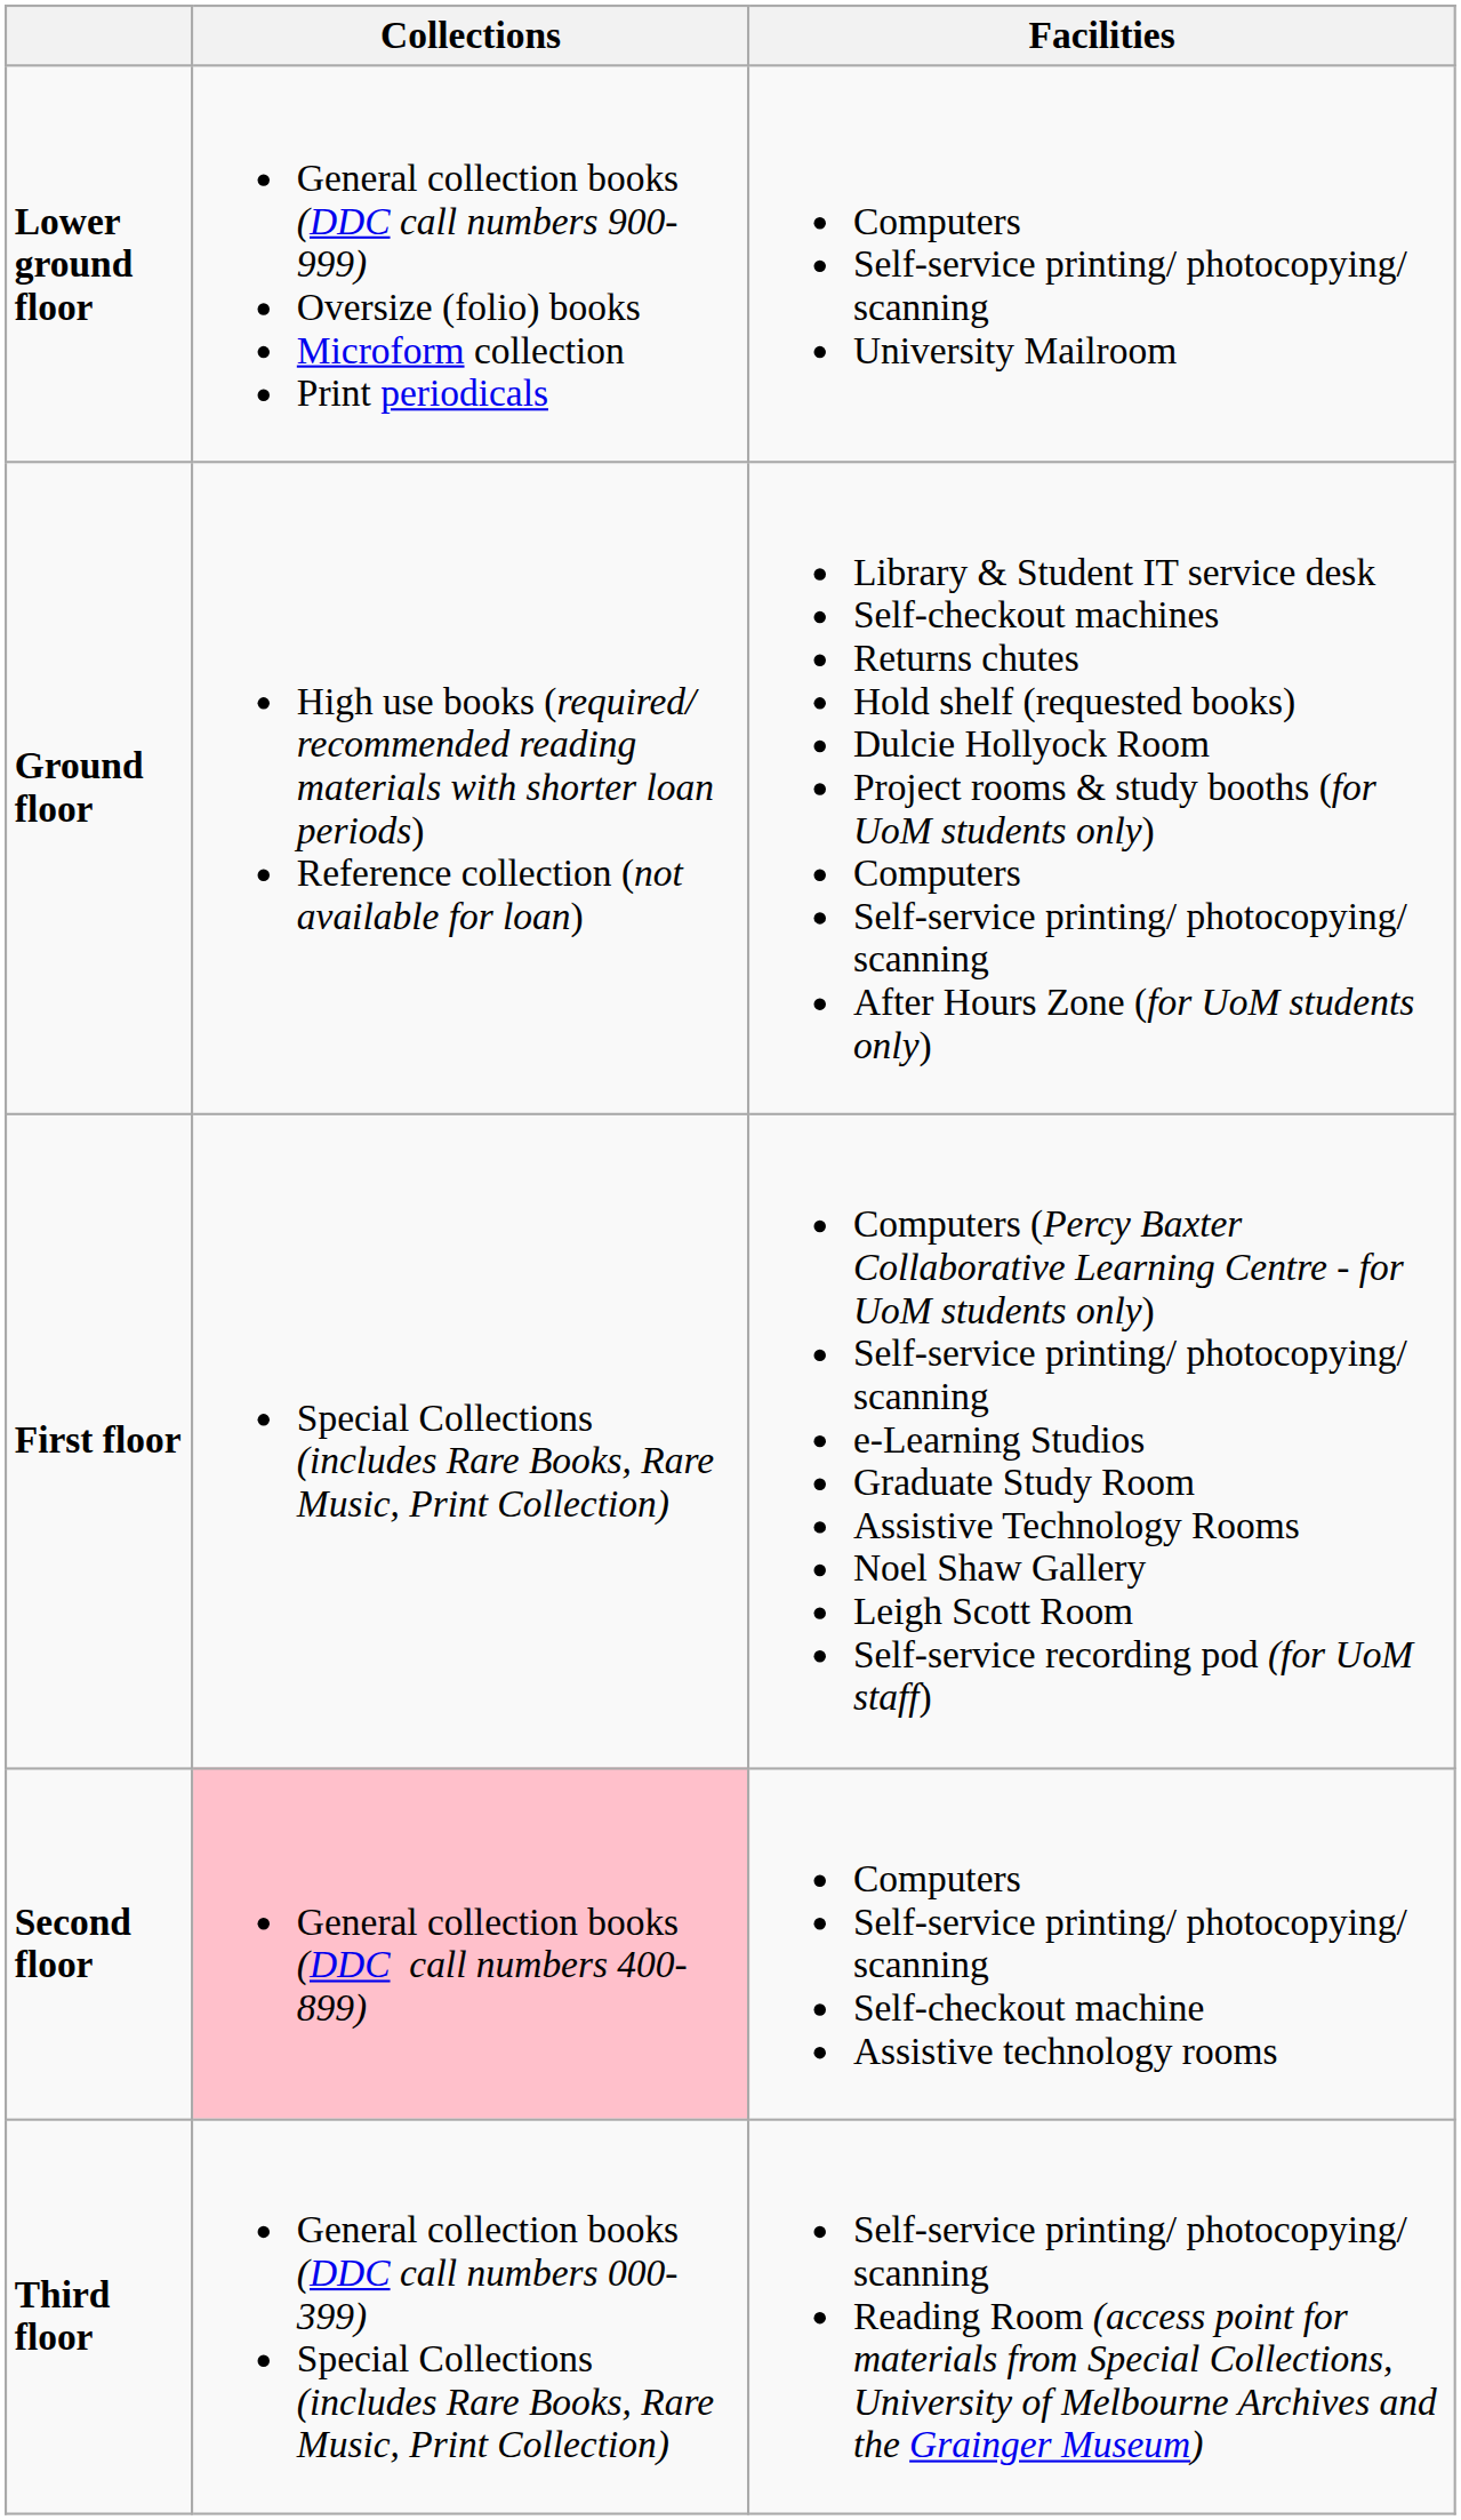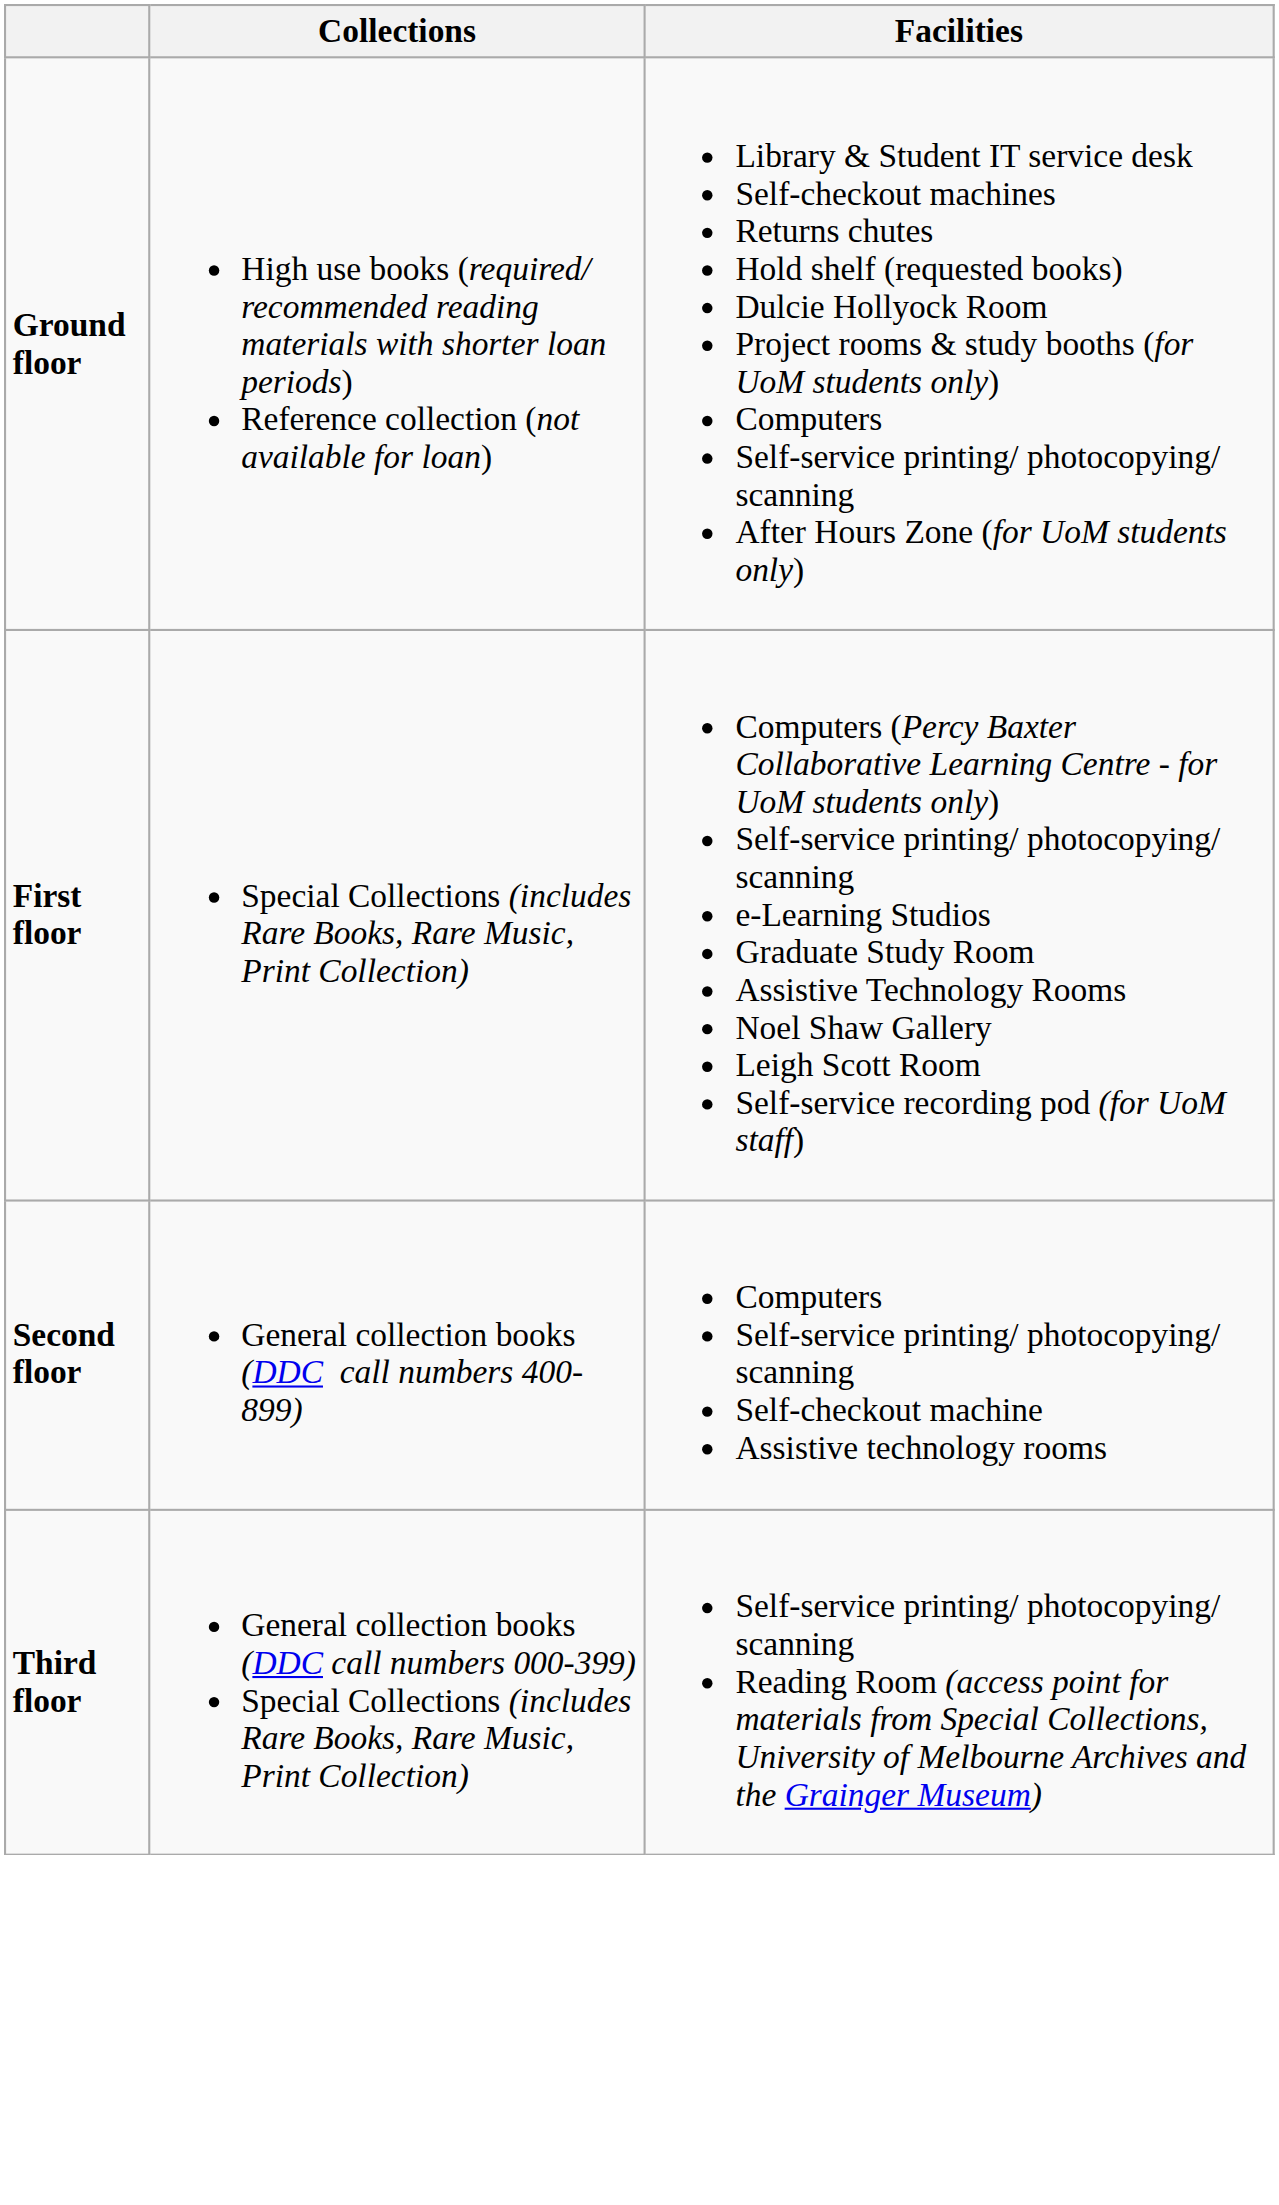- row: Lower ground floor | General collection books (DDC call numbers 900-999) Oversize (folio) books Microform collection Print periodicals | Computers Self-service printing/ photocopying/ scanning University Mailroom
Second floor | Collections: pink background -> no background
